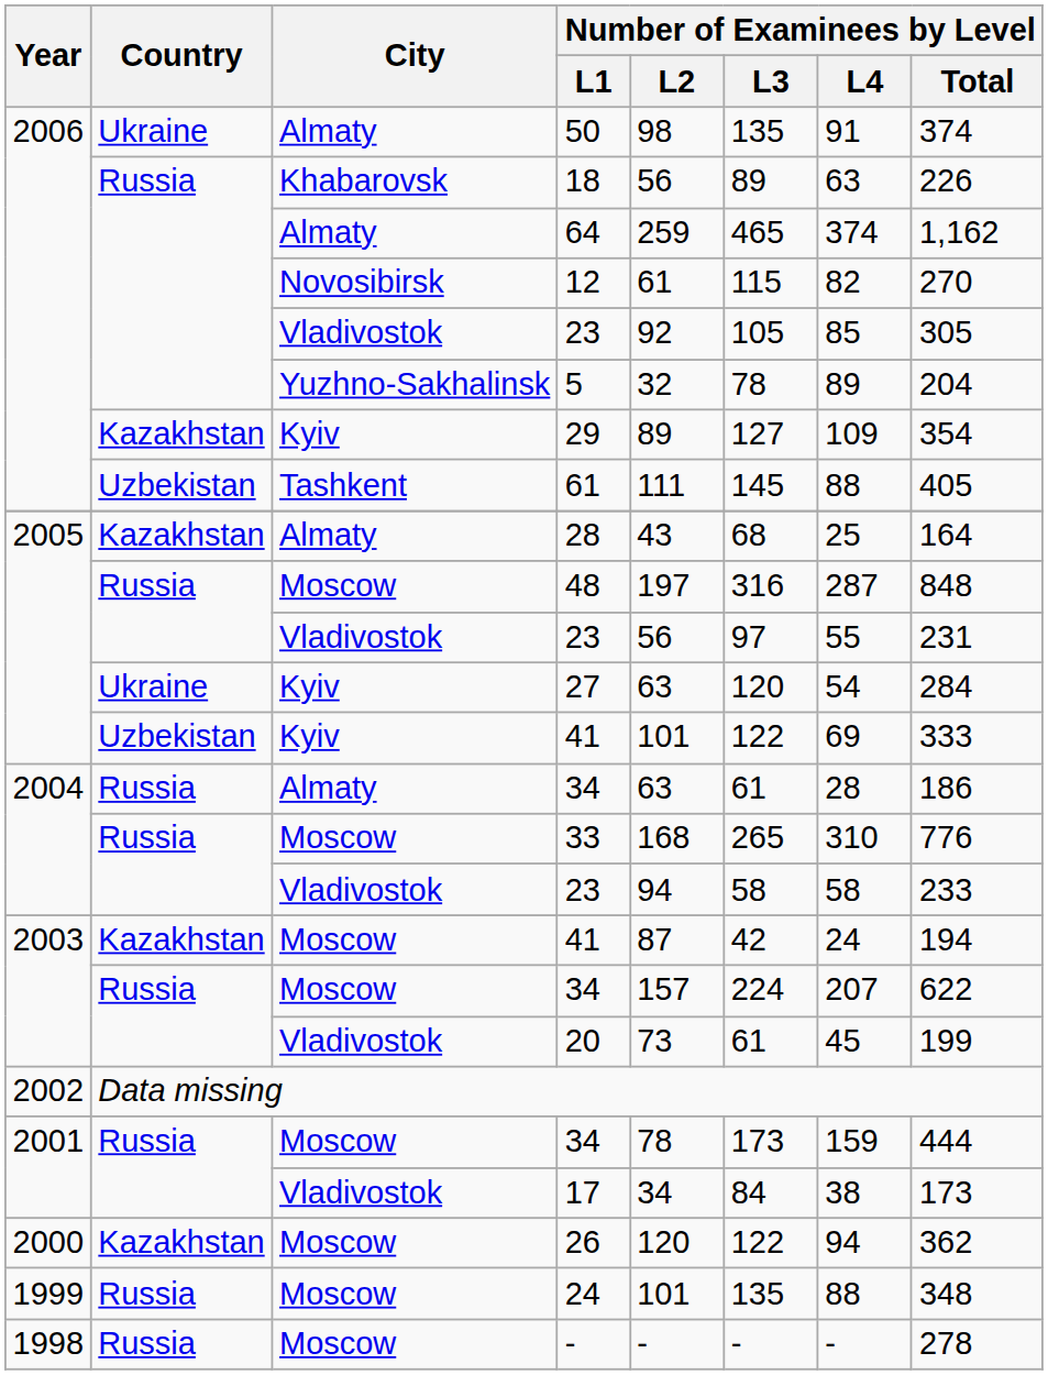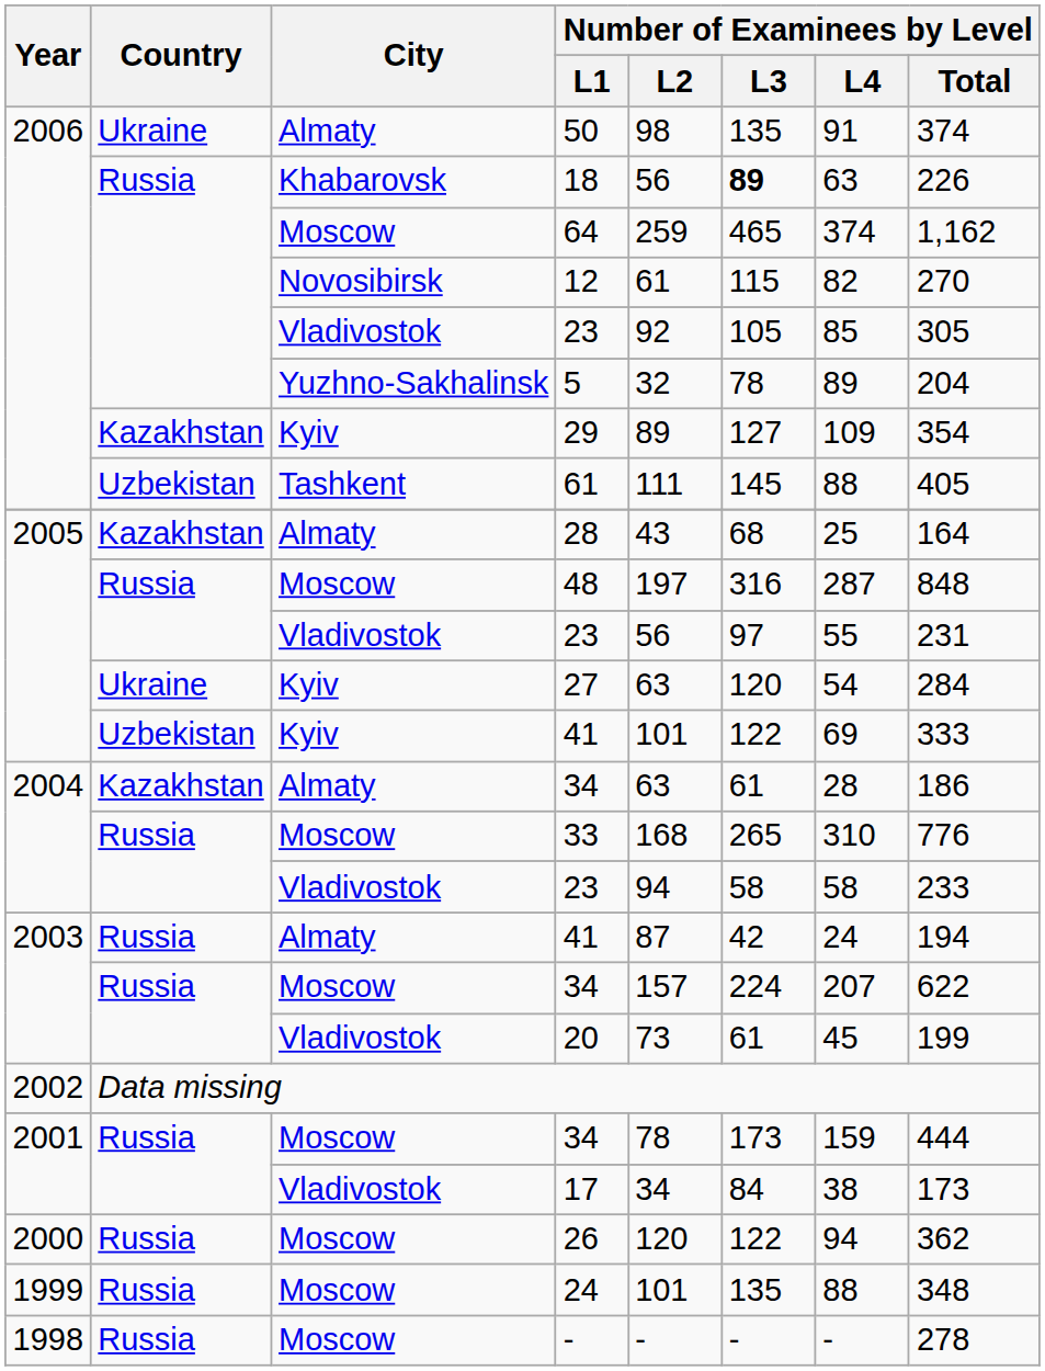18 | Number of Examinees by Level / L3: normal -> bold
64 | City: Almaty -> Moscow
2004 / 34 | Country: Russia -> Kazakhstan
2003 / 41 | Country: Kazakhstan -> Russia
2003 / 41 | City: Moscow -> Almaty
26 | Country: Kazakhstan -> Russia
